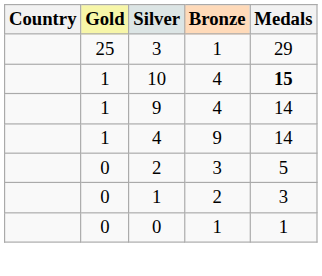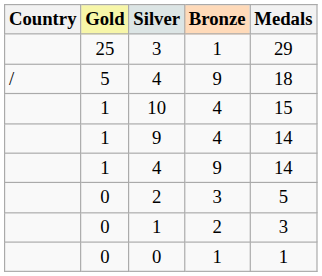+ row: / | 5 | 4 | 9 | 18
10 | Medals: bold -> normal
